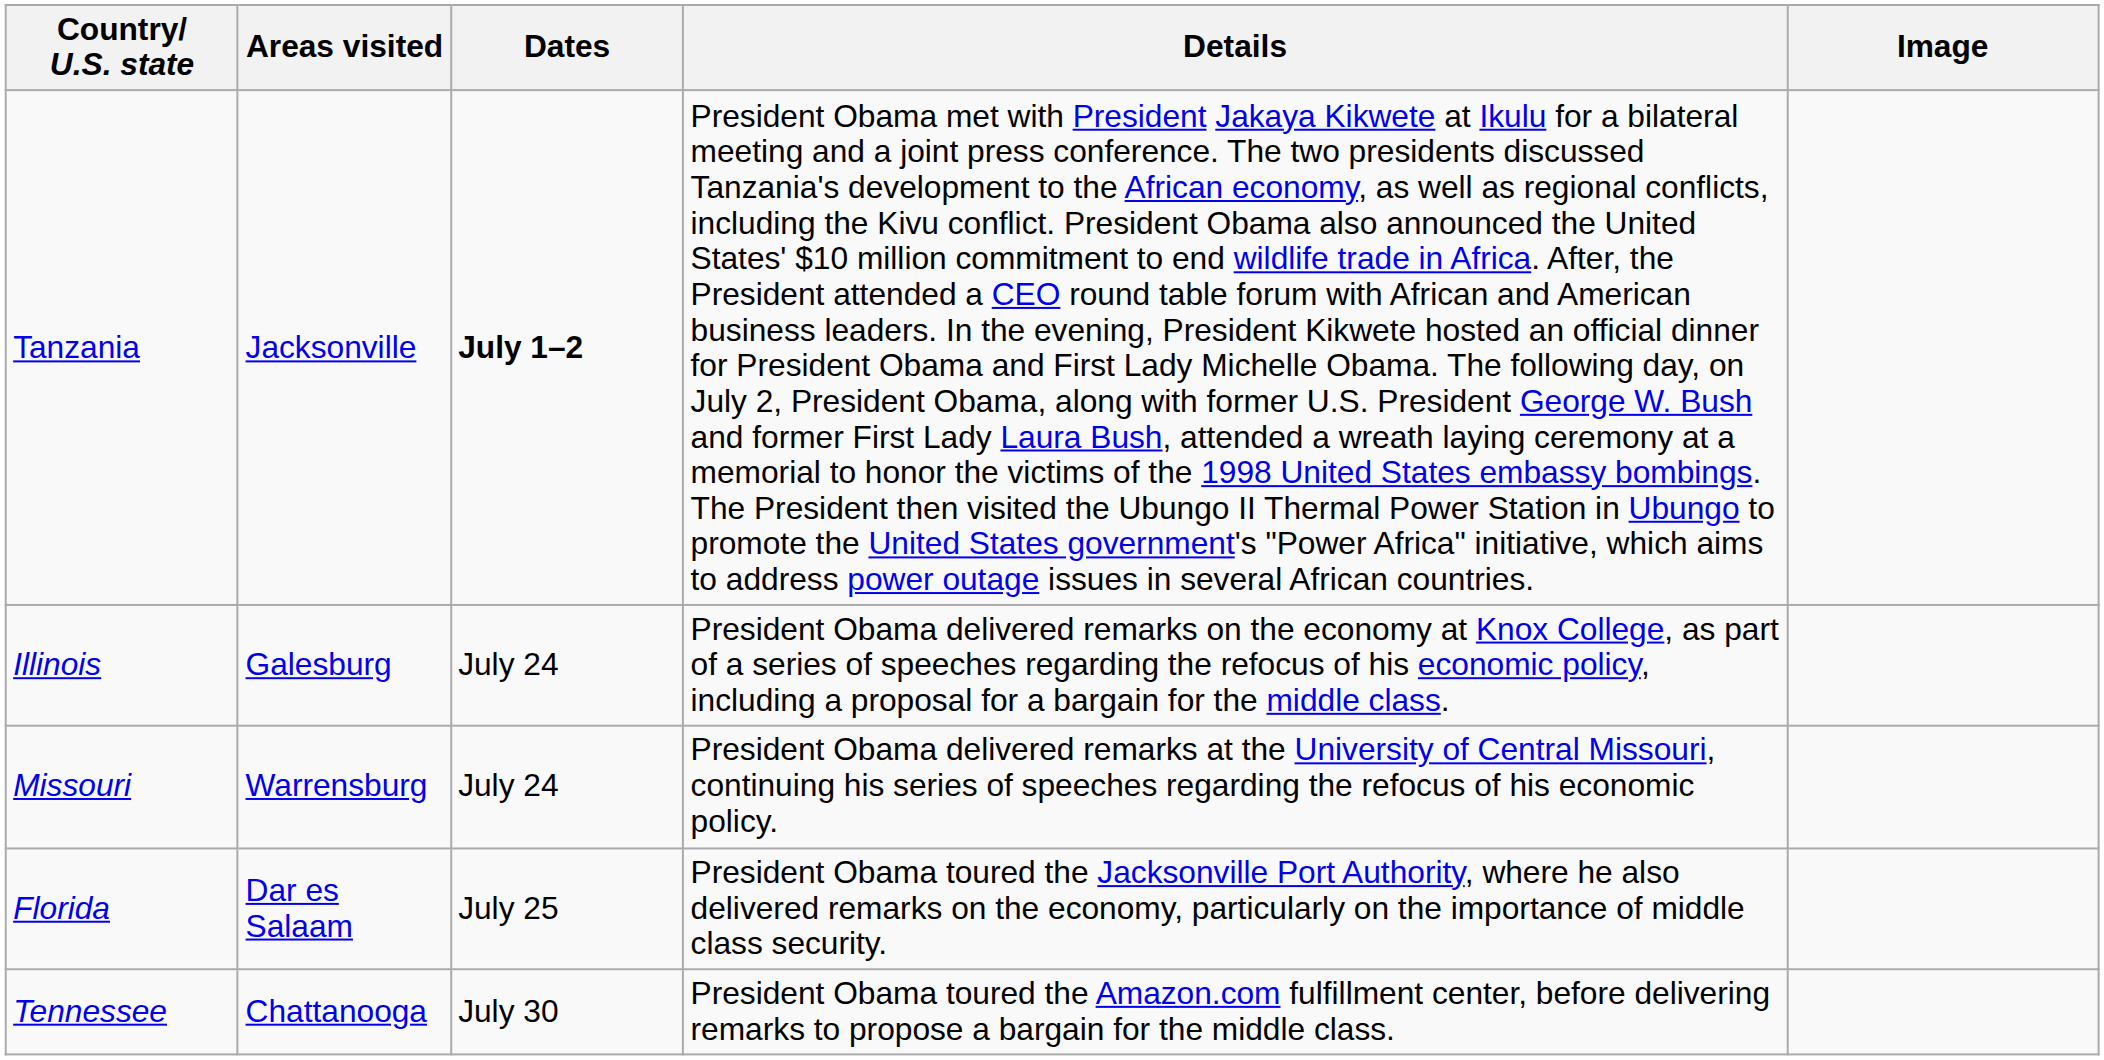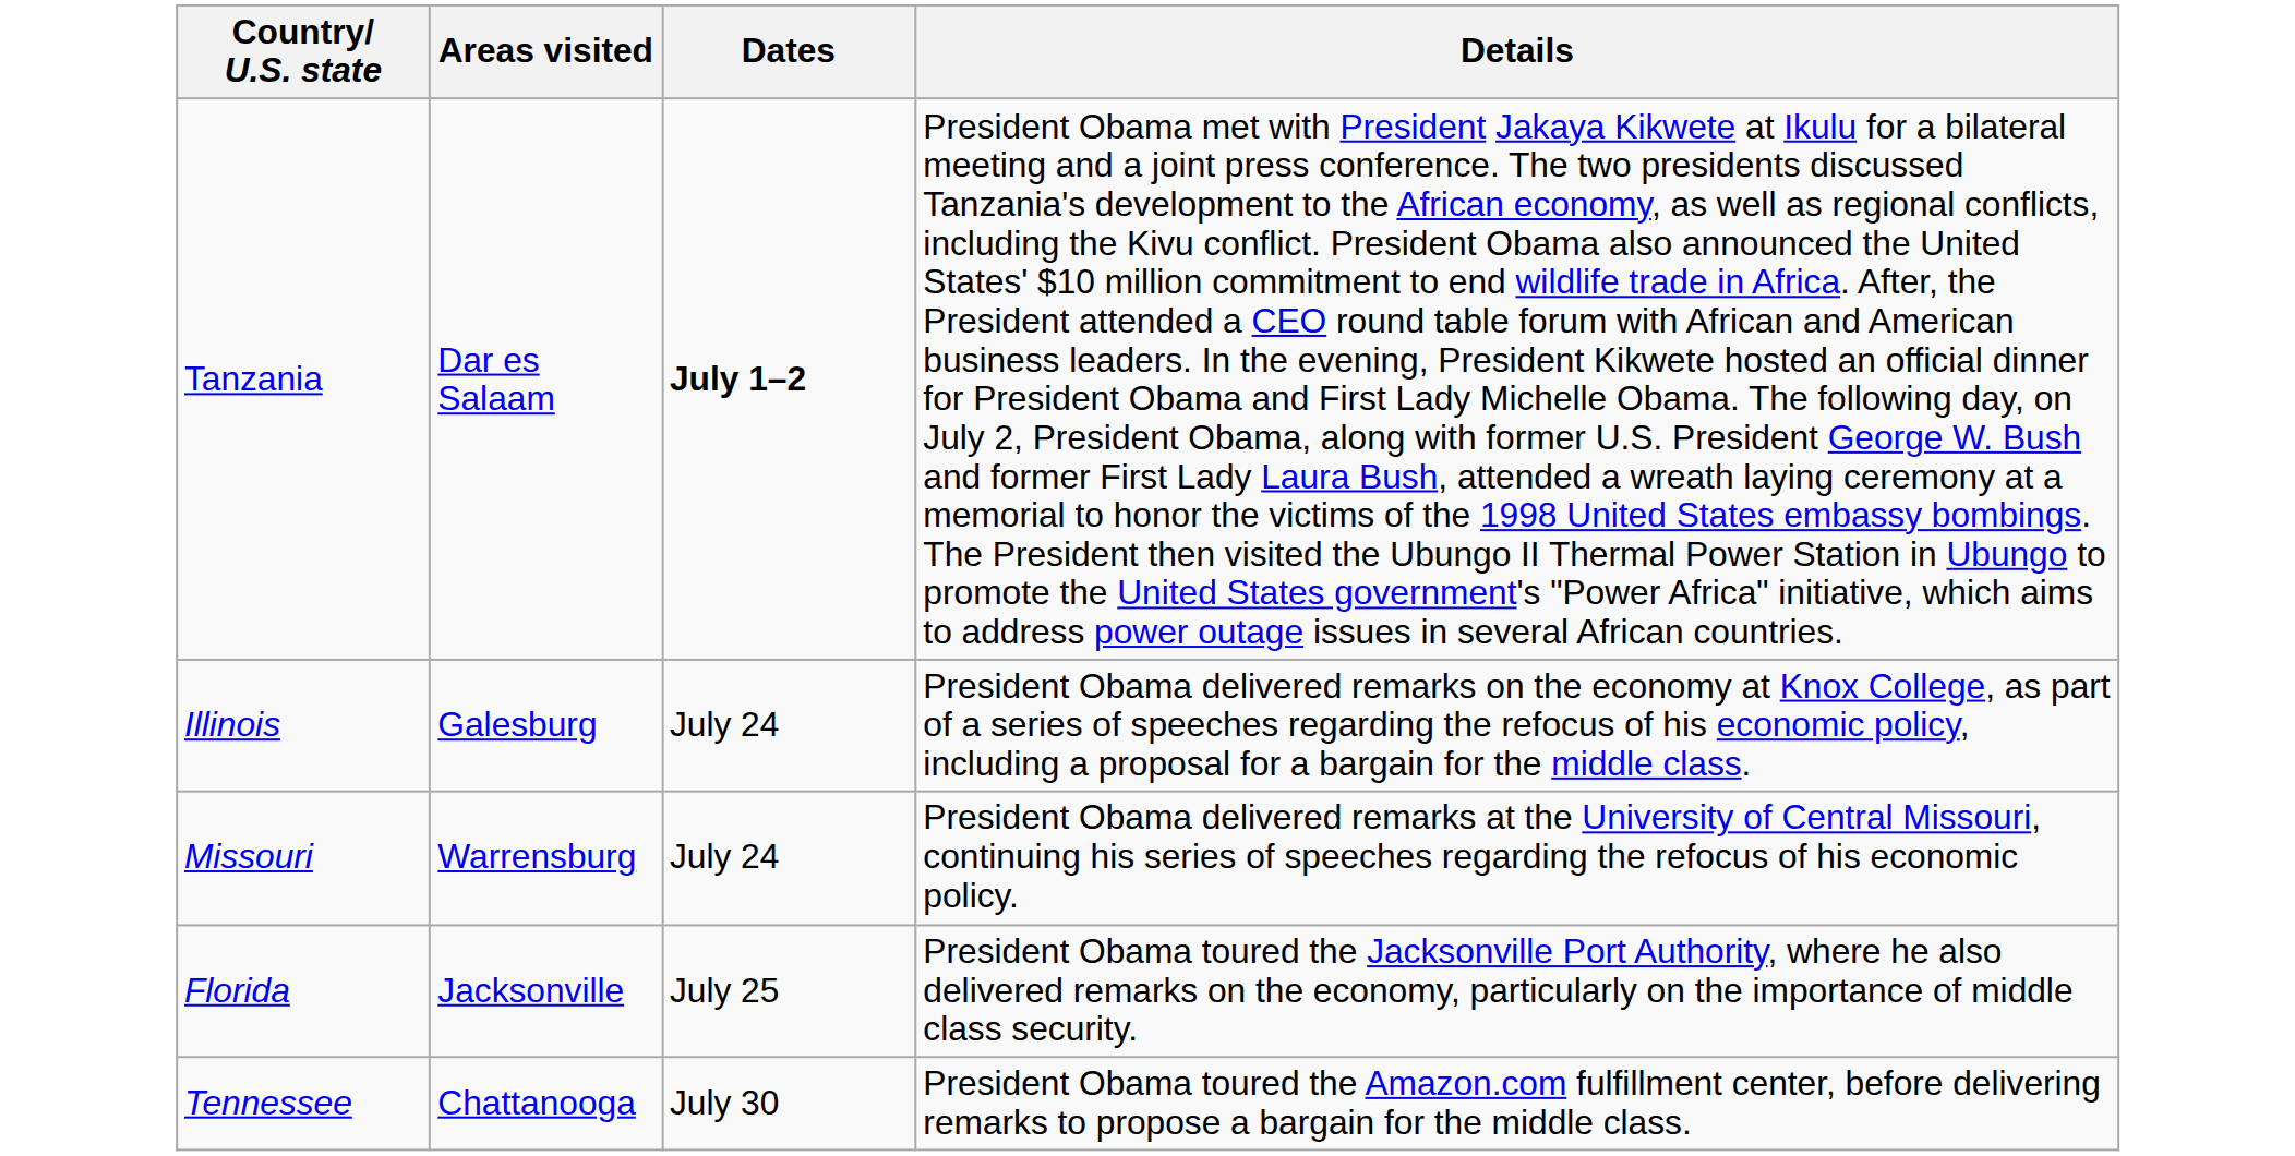- column: Image
Tanzania | Areas visited: Jacksonville -> Dar es Salaam
Florida | Areas visited: Dar es Salaam -> Jacksonville
